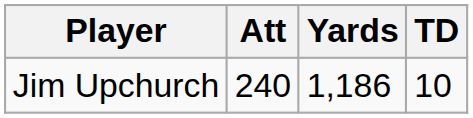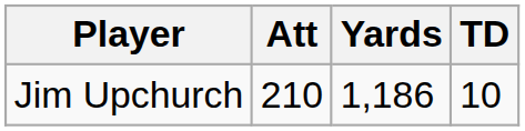Jim Upchurch | Att: 240 -> 210
